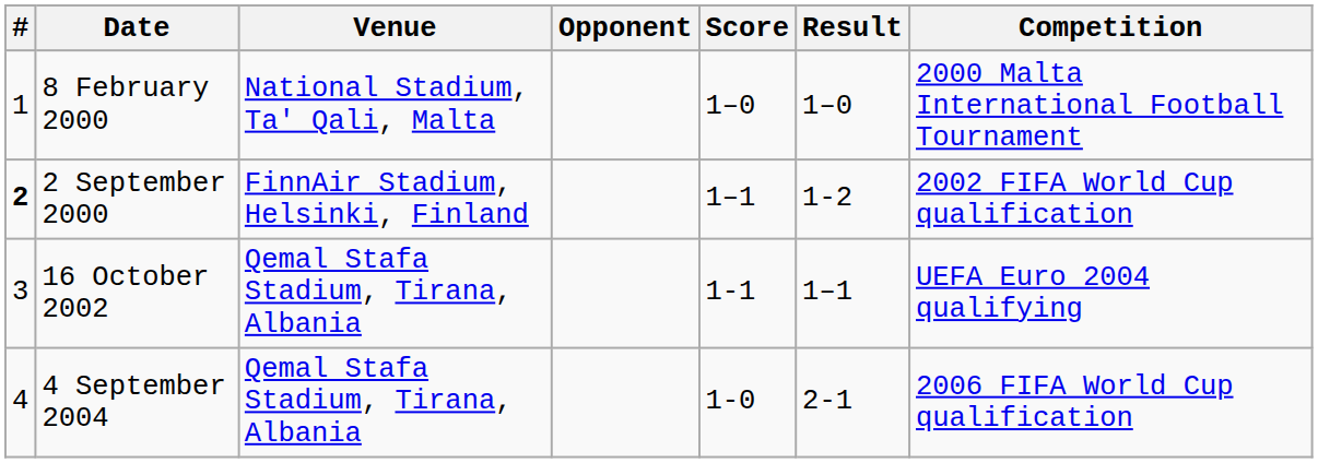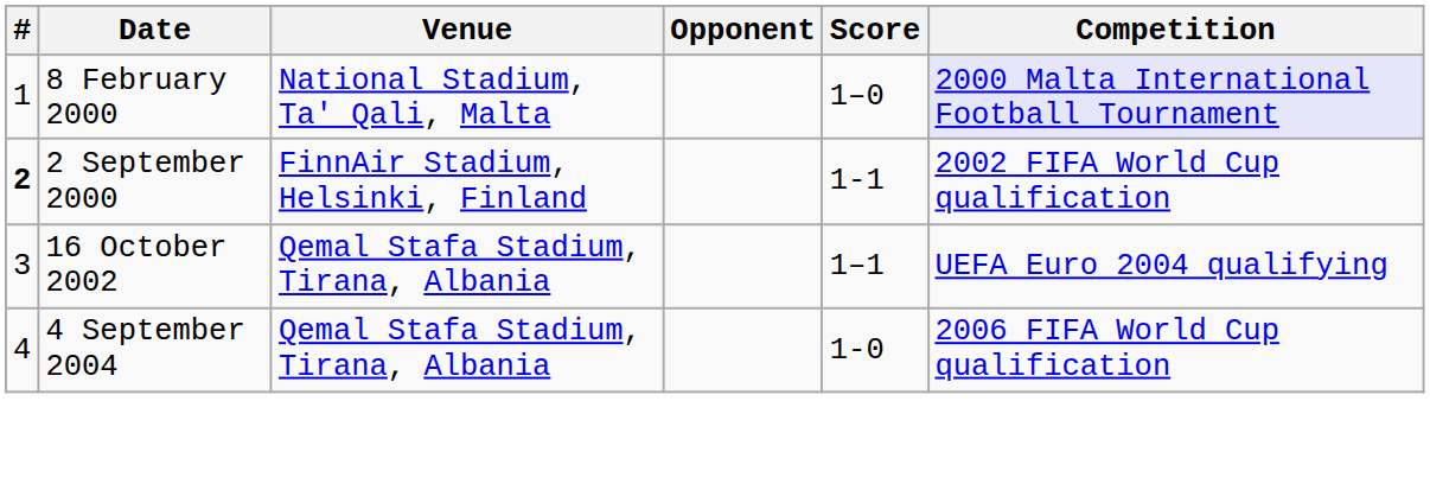- column: Result | 1–0 | 1-2 | 1–1 | 2-1
8 February 2000 | Competition: no background -> lavender background
2 September 2000 | Score: 1–1 -> 1-1
16 October 2002 | Score: 1-1 -> 1–1
